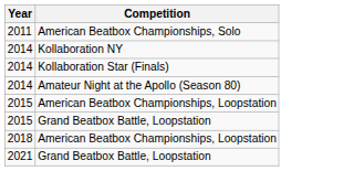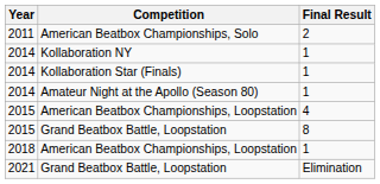+ column: Final Result | 2 | 1 | 1 | 1 | 4 | 8 | 1 | Elimination
